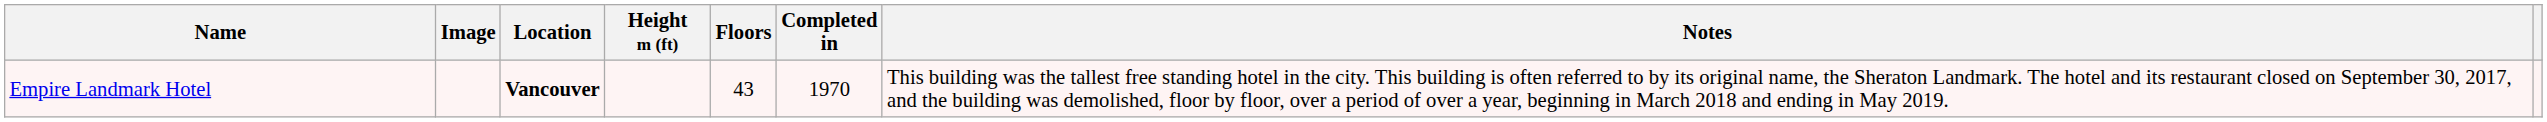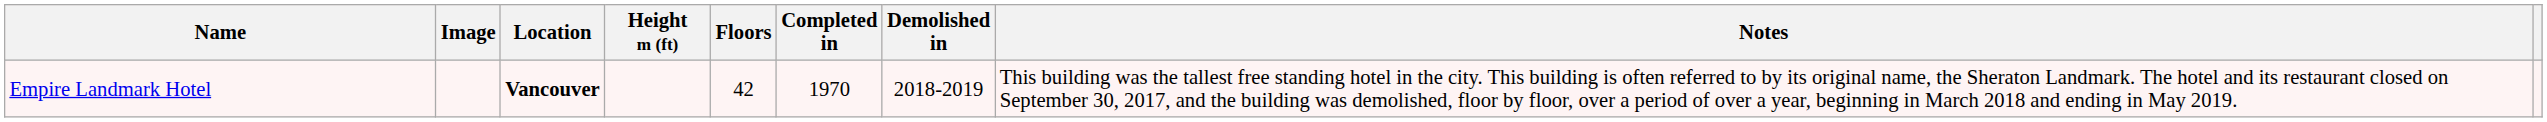+ column: Demolished in | 2018-2019
Empire Landmark Hotel | Floors: 43 -> 42
